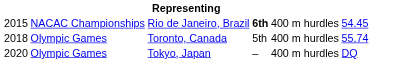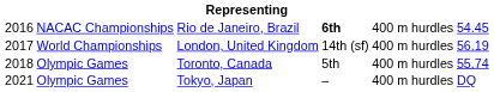Rio de Janeiro, Brazil | column 1: 2015 -> 2016
+ row: 2017 | World Championships | London, United Kingdom | 14th (sf) | 400 m hurdles | 56.19
Tokyo, Japan | column 1: 2020 -> 2021
